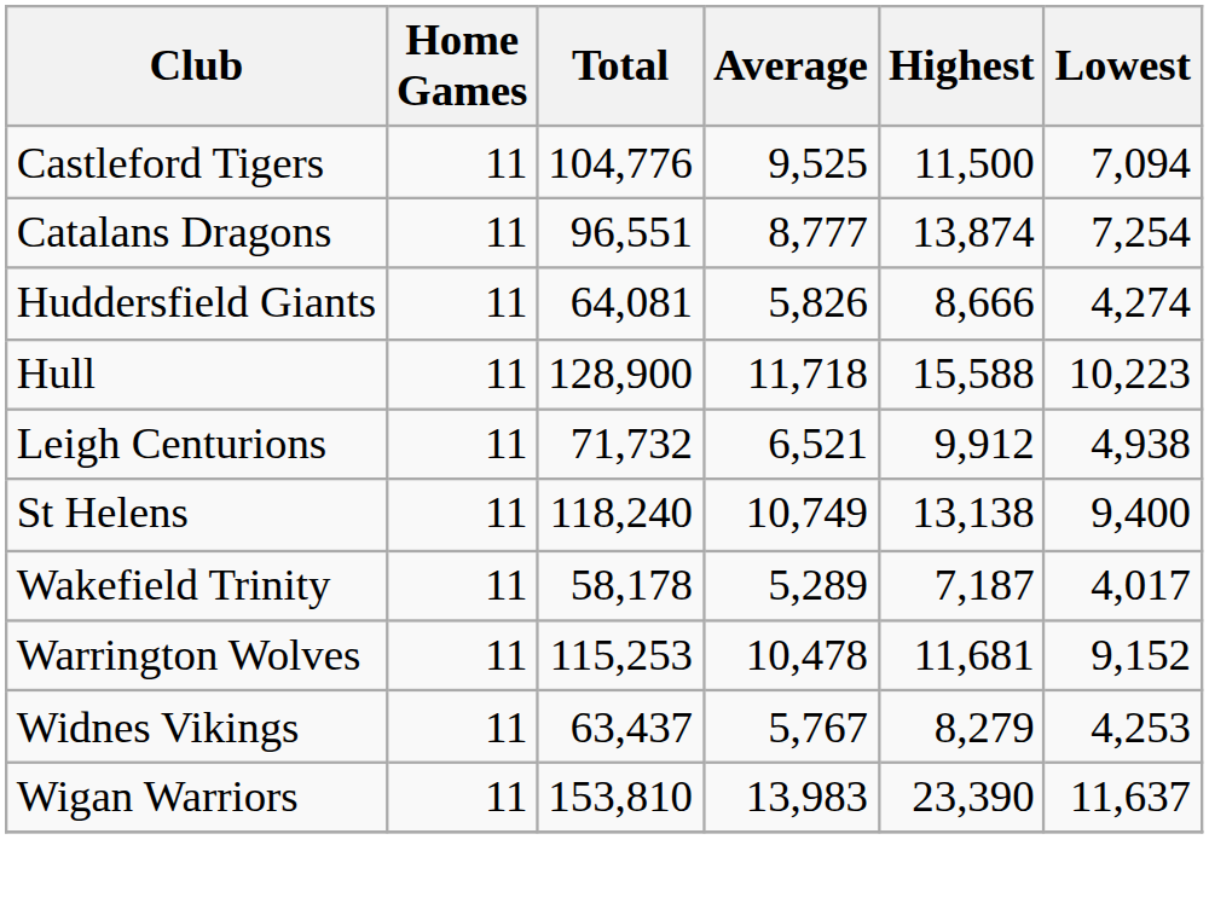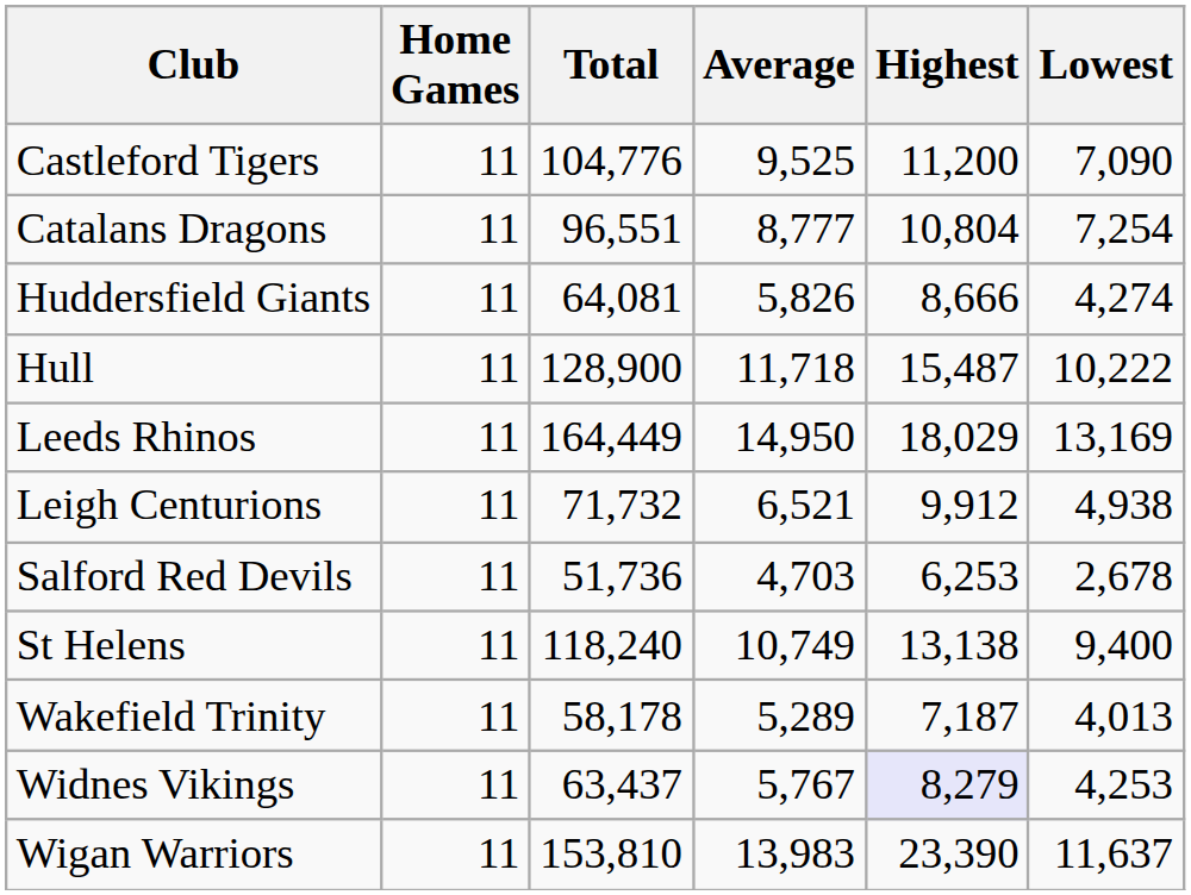Castleford Tigers | Highest: 11,500 -> 11,200
Castleford Tigers | Lowest: 7,094 -> 7,090
Catalans Dragons | Highest: 13,874 -> 10,804
Hull | Highest: 15,588 -> 15,487
Hull | Lowest: 10,223 -> 10,222
+ row: Leeds Rhinos | 11 | 164,449 | 14,950 | 18,029 | 13,169
+ row: Salford Red Devils | 11 | 51,736 | 4,703 | 6,253 | 2,678
Wakefield Trinity | Lowest: 4,017 -> 4,013
- row: Warrington Wolves | 11 | 115,253 | 10,478 | 11,681 | 9,152
Widnes Vikings | Highest: no background -> lavender background
